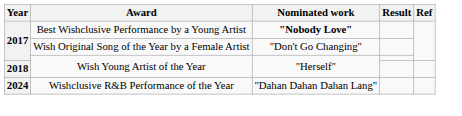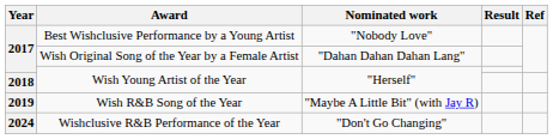Best Wishclusive Performance by a Young Artist | Nominated work: bold -> normal
Wish Original Song of the Year by a Female Artist | Nominated work: "Don't Go Changing" -> "Dahan Dahan Dahan Lang"
+ row: 2019 | Wish R&B Song of the Year | "Maybe A Little Bit" (with Jay R)
Wishclusive R&B Performance of the Year | Nominated work: "Dahan Dahan Dahan Lang" -> "Don't Go Changing"
